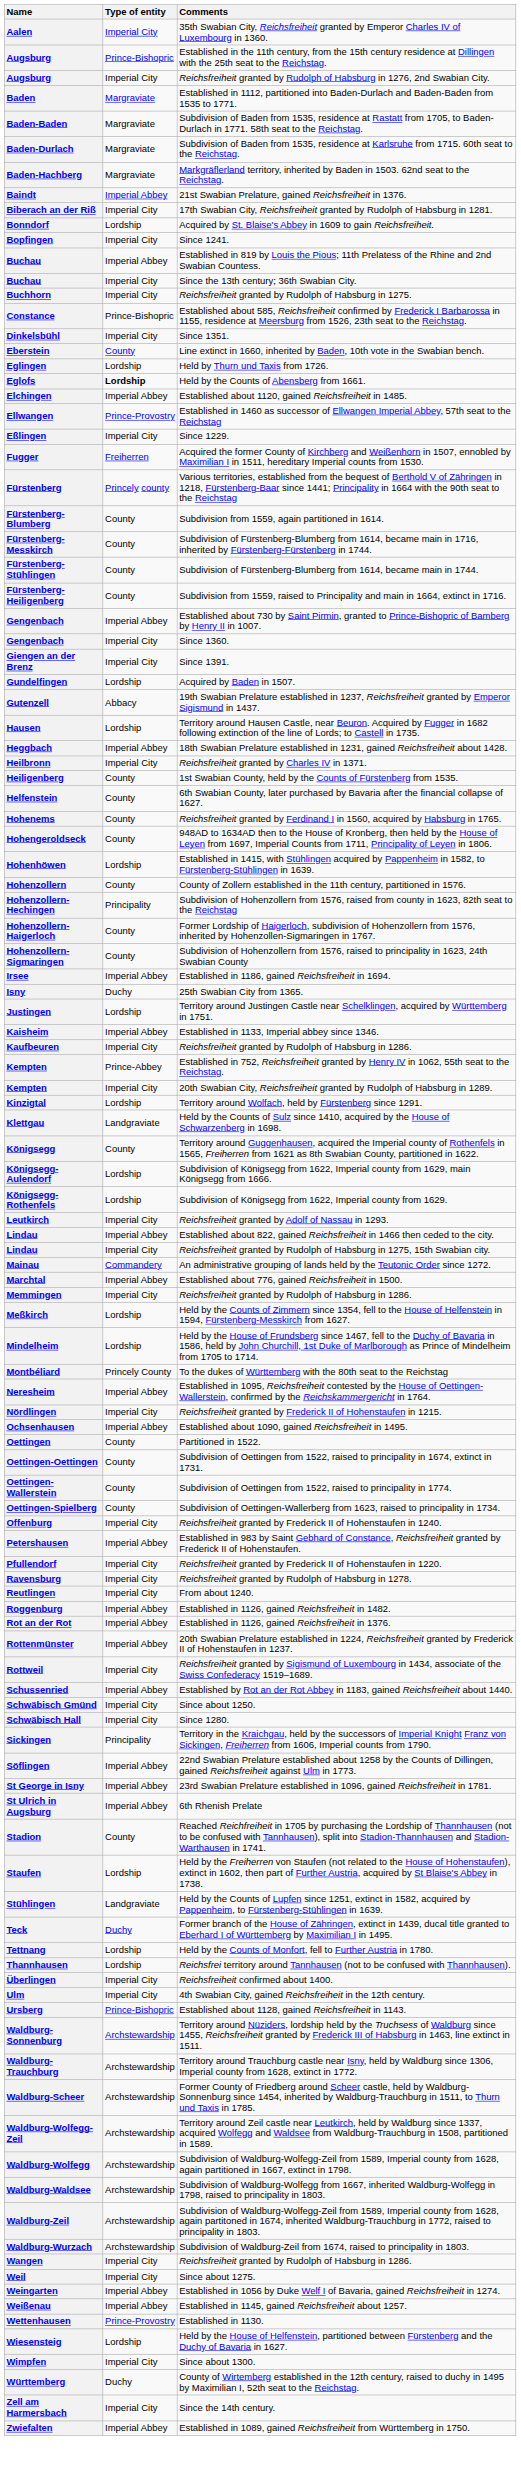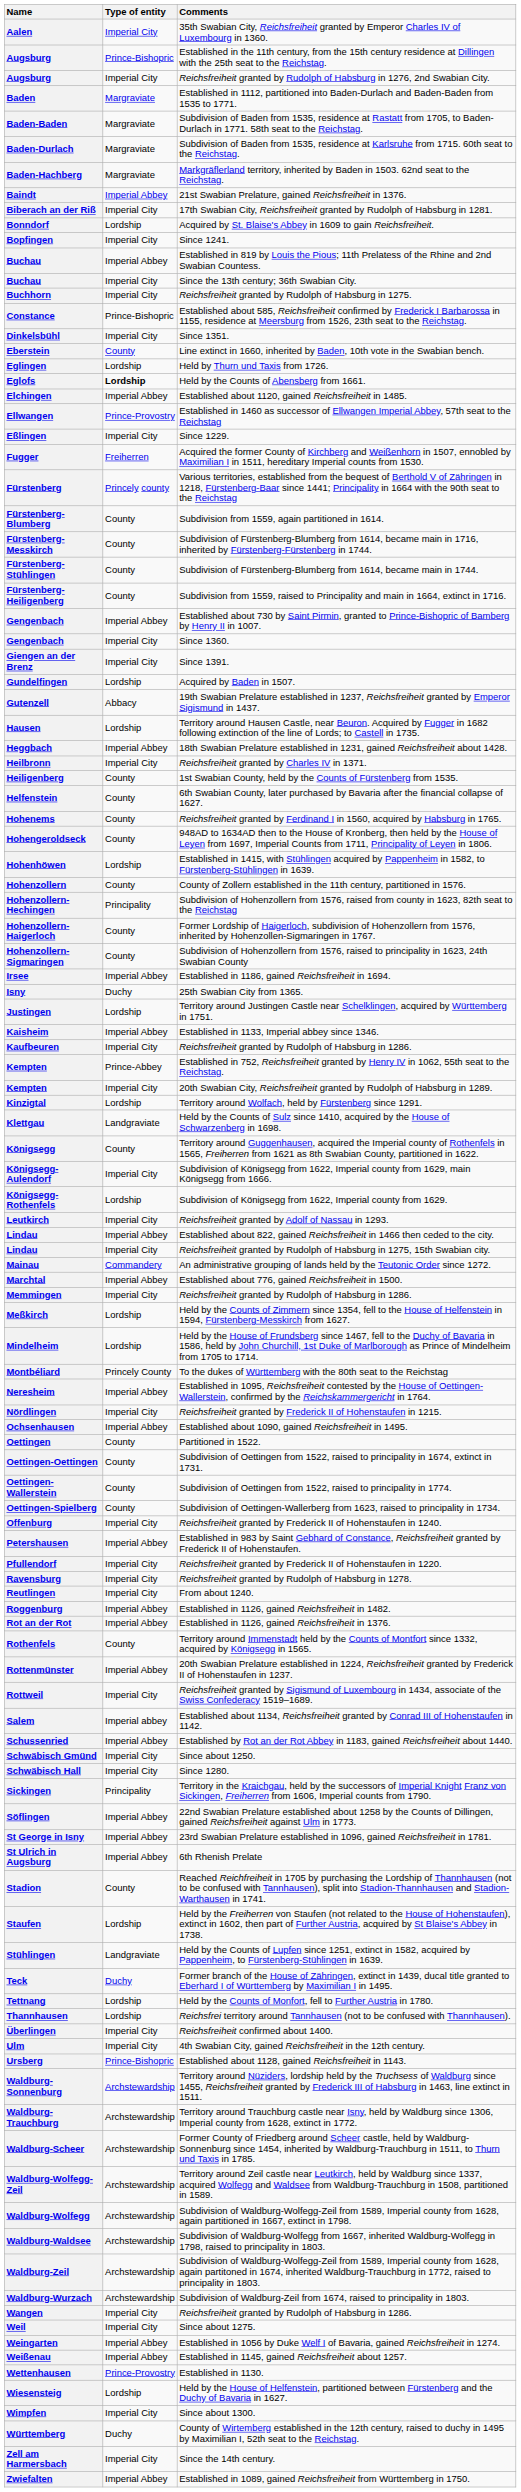Königsegg-Aulendorf | Type of entity: Lordship -> Imperial City
+ row: Rothenfels | County | Territory around Immenstadt held by the Counts of Montfort since 1332, acquired by Königsegg in 1565.
+ row: Salem | Imperial abbey | Established about 1134, Reichsfreiheit granted by Conrad III of Hohenstaufen in 1142.
